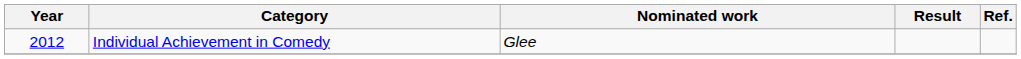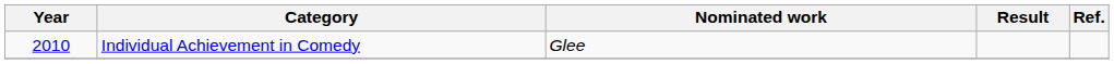Individual Achievement in Comedy | Year: 2012 -> 2010
